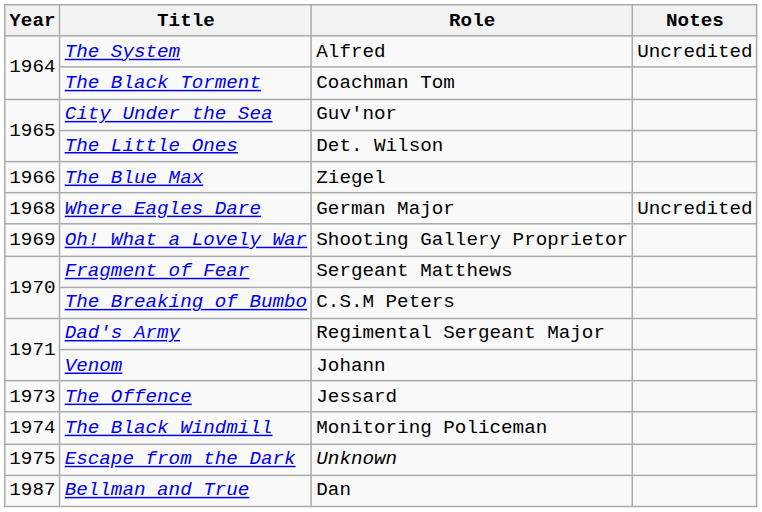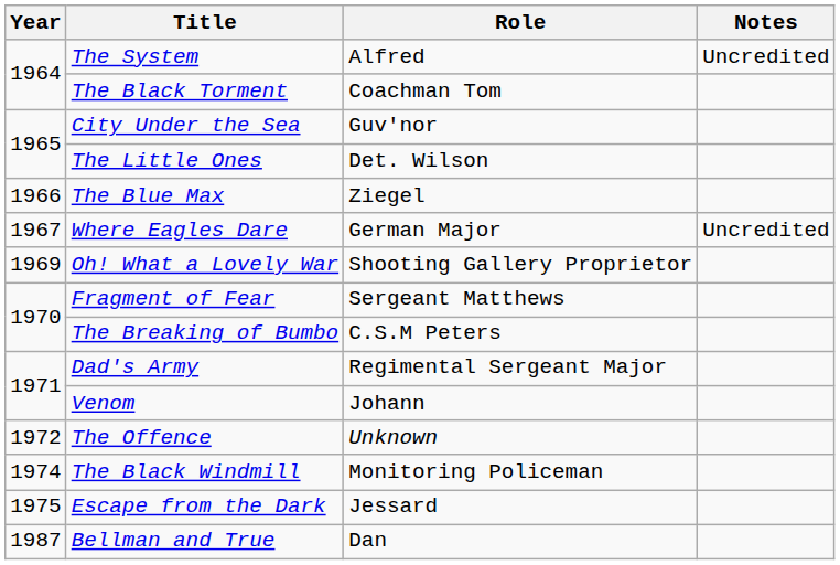Where Eagles Dare | Year: 1968 -> 1967
The Offence | Year: 1973 -> 1972
The Offence | Role: Jessard -> Unknown
Escape from the Dark | Role: Unknown -> Jessard
